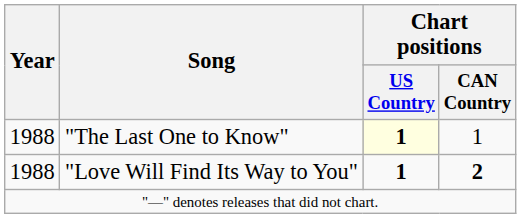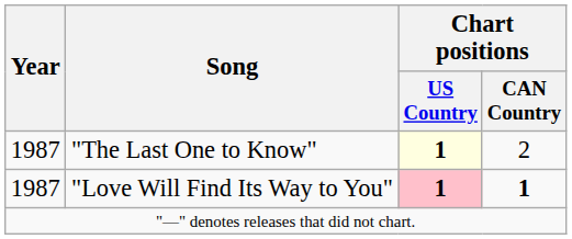"The Last One to Know" | Year: 1988 -> 1987
"The Last One to Know" | Chart positions / CAN Country: 1 -> 2
"Love Will Find Its Way to You" | Year: 1988 -> 1987
"Love Will Find Its Way to You" | Chart positions / US Country: no background -> pink background
"Love Will Find Its Way to You" | Chart positions / CAN Country: 2 -> 1
